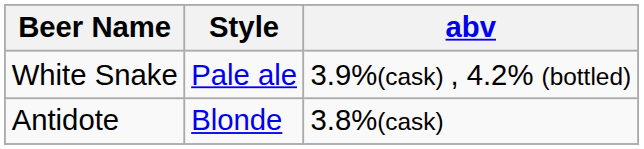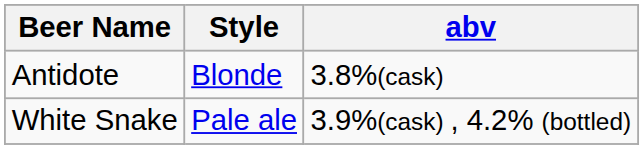rows swapped: Antidote <-> White Snake
